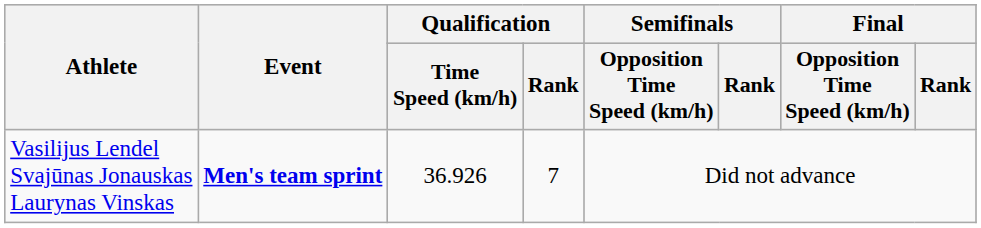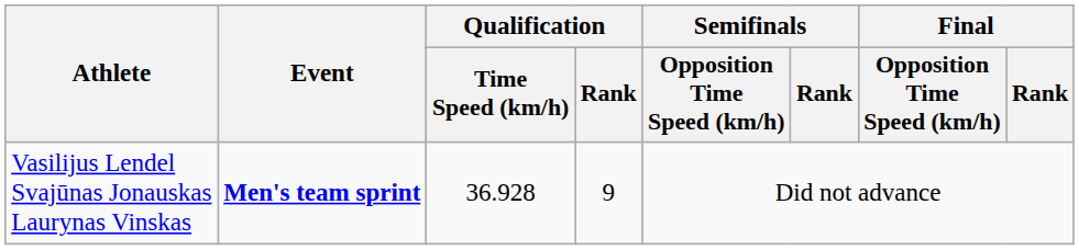Vasilijus Lendel Svajūnas Jonauskas Laurynas Vinskas | Qualification / Time Speed (km/h): 36.926 -> 36.928
Vasilijus Lendel Svajūnas Jonauskas Laurynas Vinskas | Qualification / Rank: 7 -> 9
